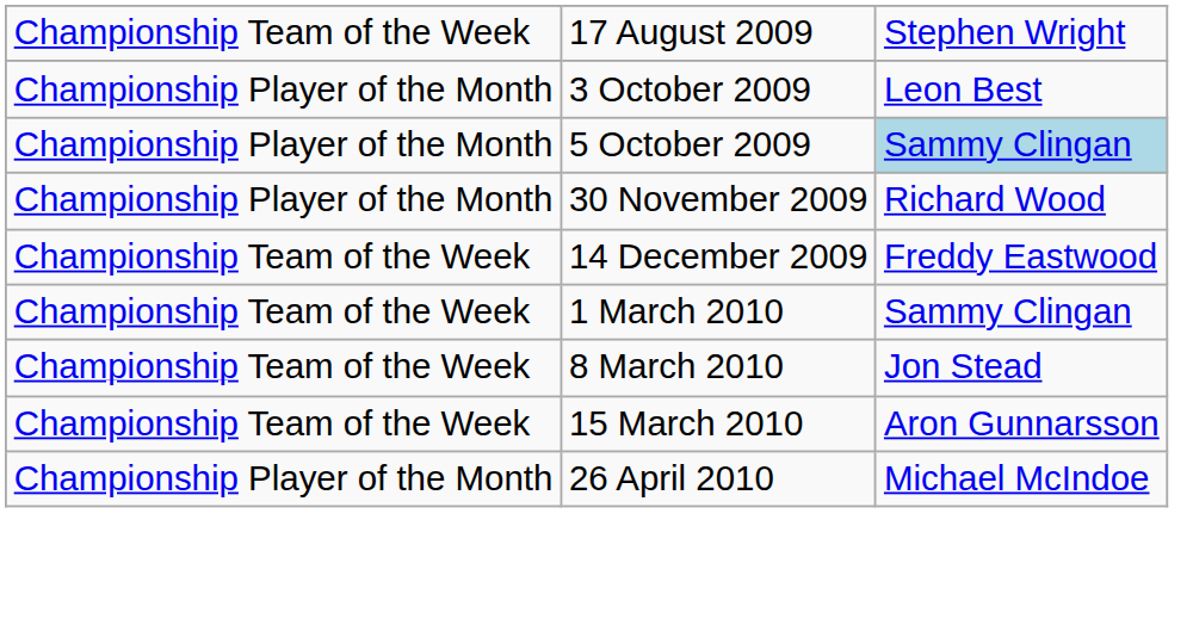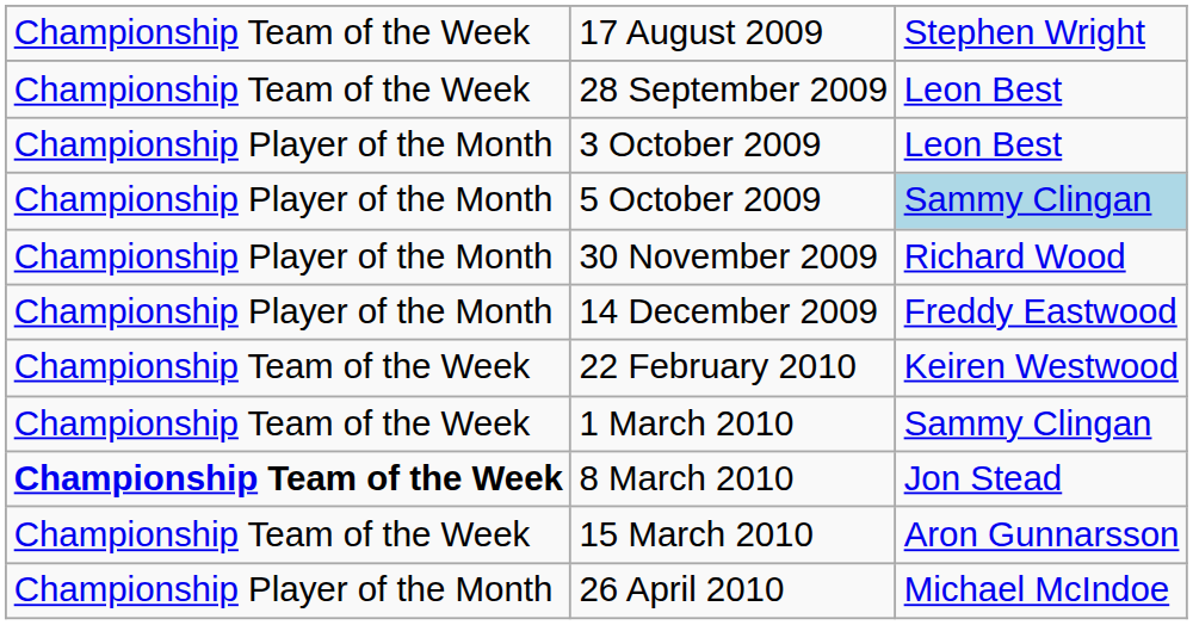+ row: Championship Team of the Week | 28 September 2009 | Leon Best
14 December 2009 | column 1: Championship Team of the Week -> Championship Player of the Month
+ row: Championship Team of the Week | 22 February 2010 | Keiren Westwood
8 March 2010 | column 1: normal -> bold
